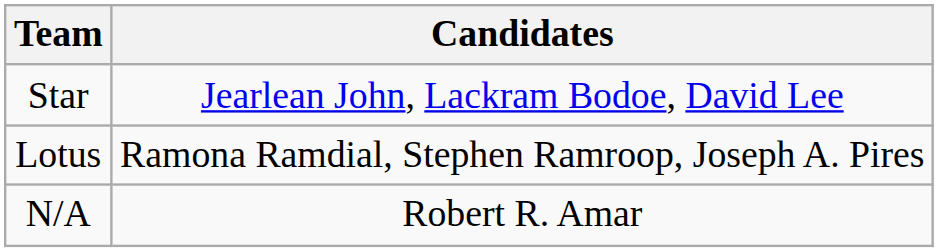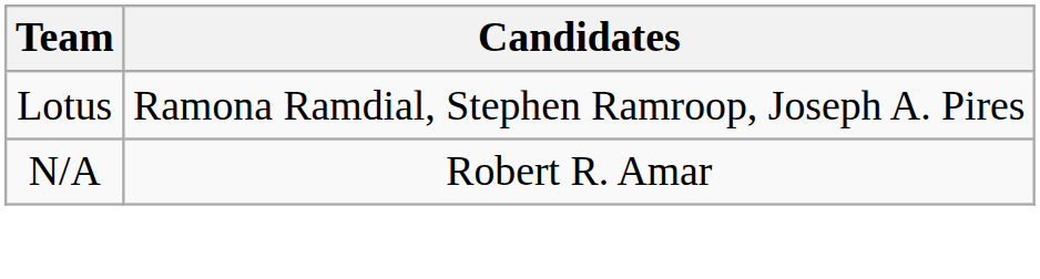- row: Star | Jearlean John, Lackram Bodoe, David Lee
